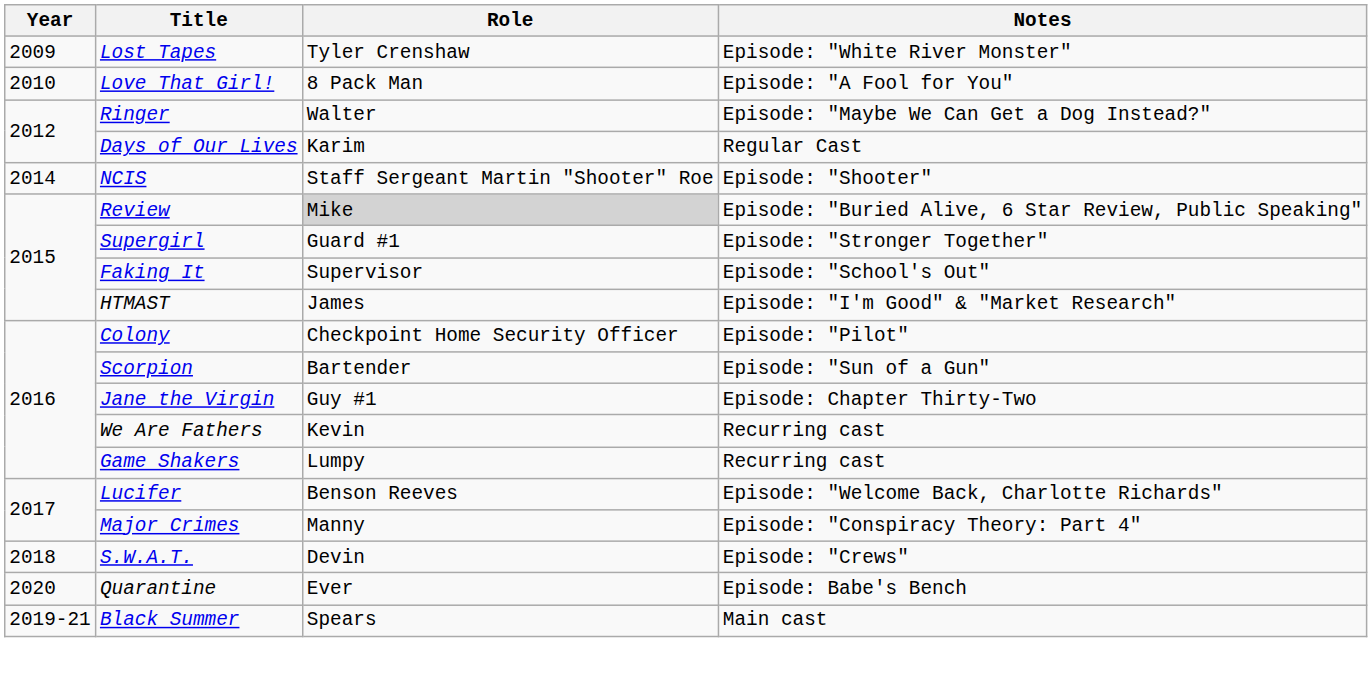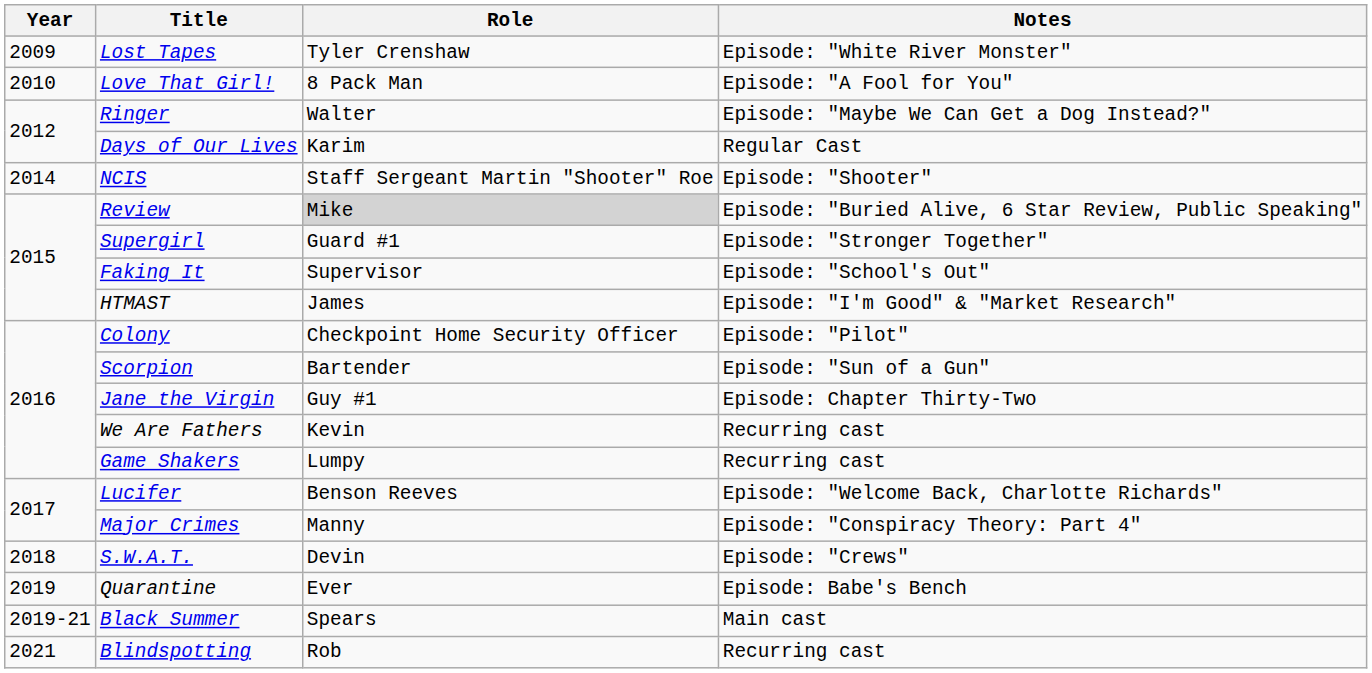Quarantine | Year: 2020 -> 2019
+ row: 2021 | Blindspotting | Rob | Recurring cast
